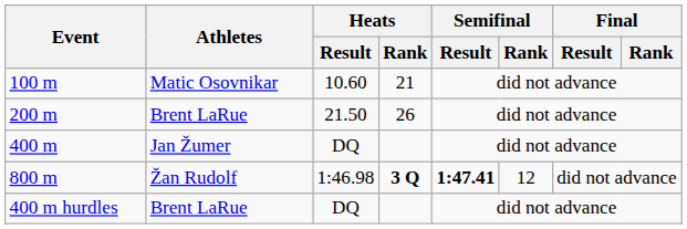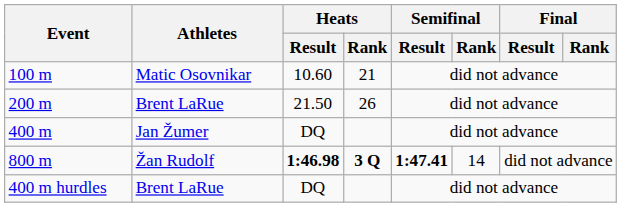800 m | Heats / Result: normal -> bold
800 m | Semifinal / Rank: 12 -> 14
